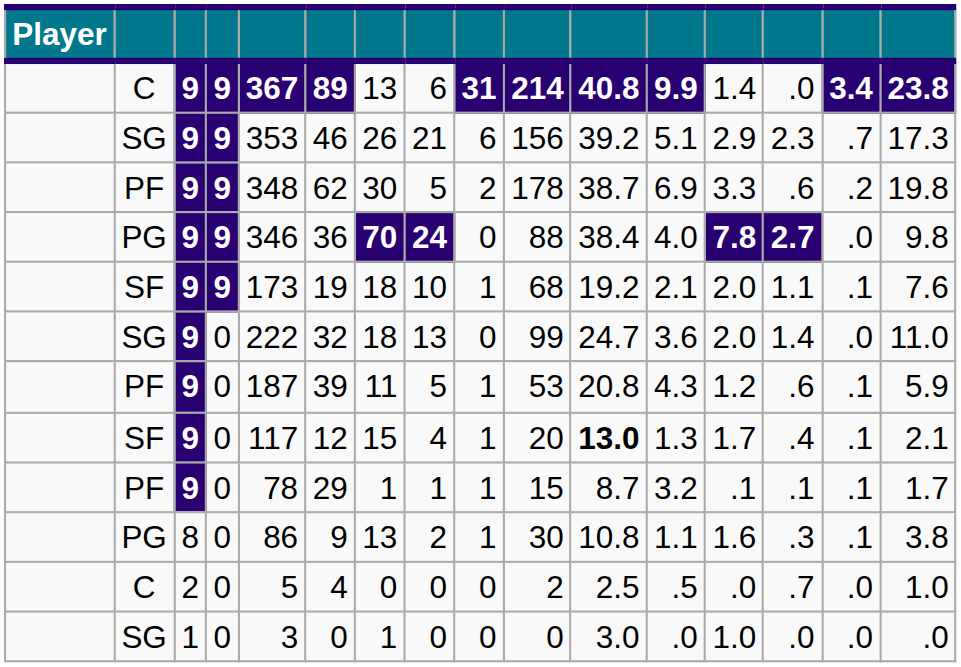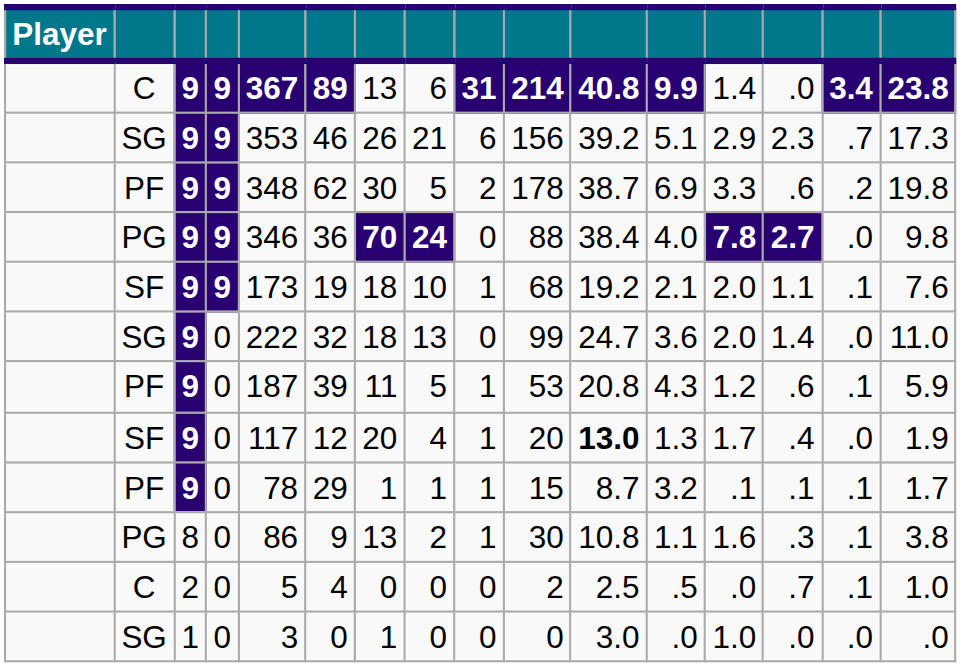SF / 0 | column 7: 15 -> 20
SF / 0 | column 15: .1 -> .0
SF / 0 | column 16: 2.1 -> 1.9
C / 0 | column 15: .0 -> .1
